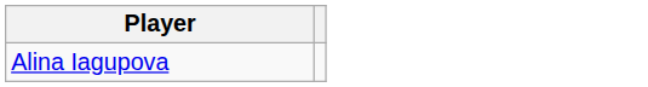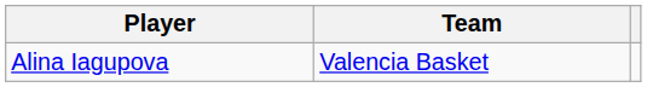+ column: Team | Valencia Basket
